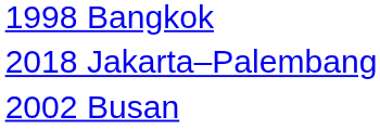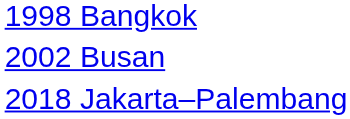rows swapped: 2002 Busan <-> 2018 Jakarta–Palembang
